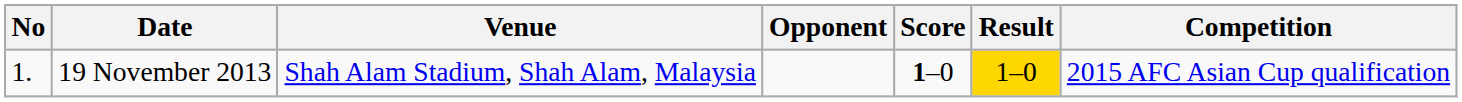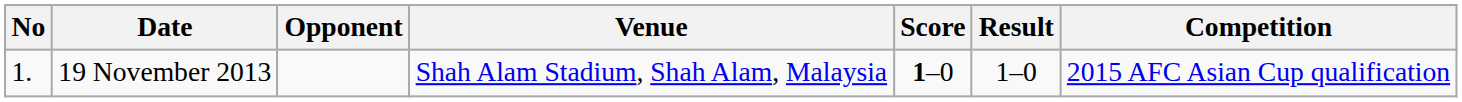columns swapped: Venue <-> Opponent
19 November 2013 | Result: gold background -> no background
